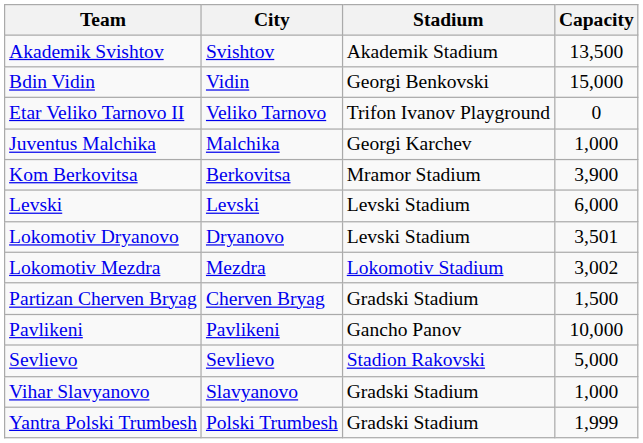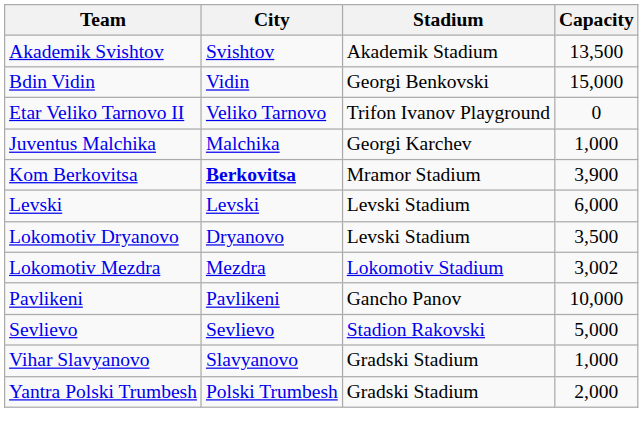Kom Berkovitsa | City: normal -> bold
Lokomotiv Dryanovo | Capacity: 3,501 -> 3,500
- row: Partizan Cherven Bryag | Cherven Bryag | Gradski Stadium | 1,500
Yantra Polski Trumbesh | Capacity: 1,999 -> 2,000
